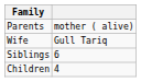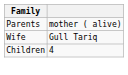- row: Siblings | 6
